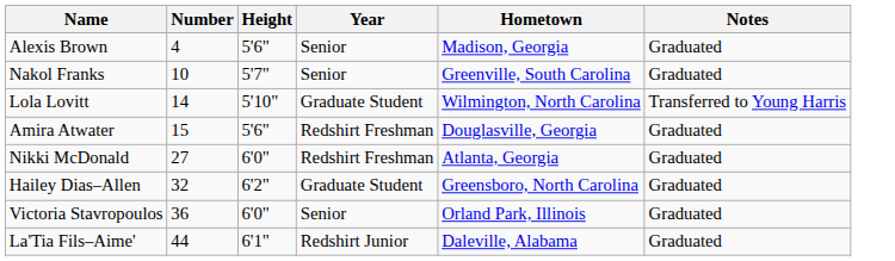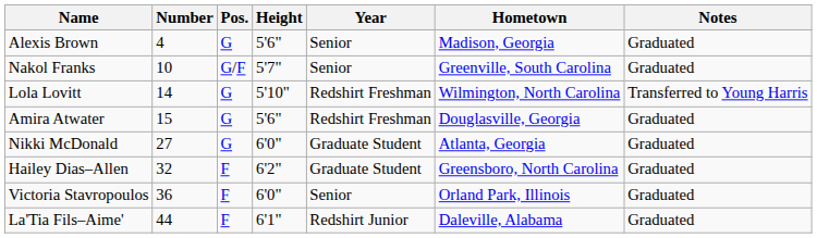+ column: Pos. | G | G/F | G | G | G | F | F | F
Lola Lovitt | Year: Graduate Student -> Redshirt Freshman
Nikki McDonald | Year: Redshirt Freshman -> Graduate Student
